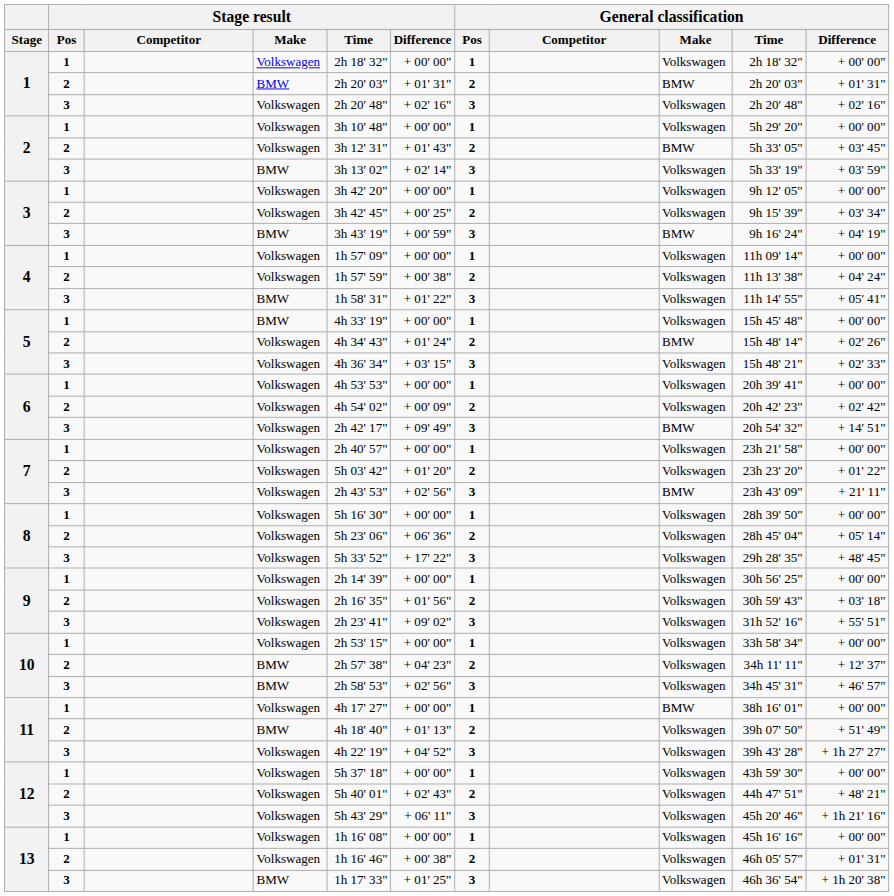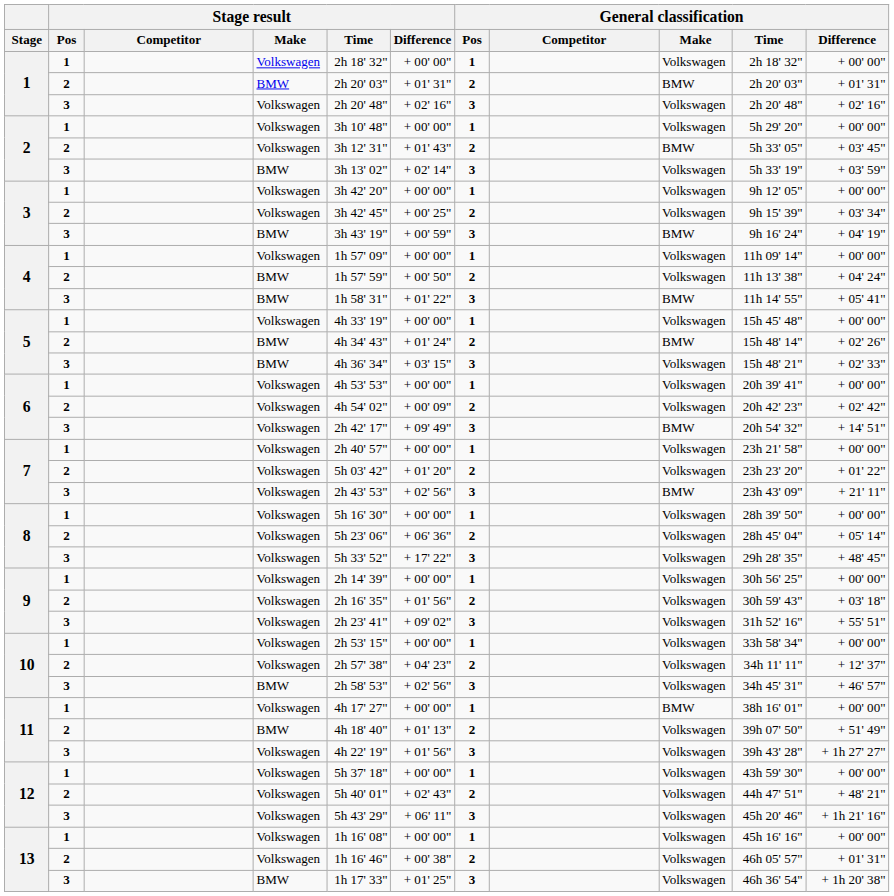4 / 2 | Stage result / Make: Volkswagen -> BMW
4 / 2 | Stage result / Difference: + 00' 38" -> + 00' 50"
4 / 3 | General classification / Make: Volkswagen -> BMW
5 / 1 | Stage result / Make: BMW -> Volkswagen
5 / 2 | Stage result / Make: Volkswagen -> BMW
5 / 3 | Stage result / Make: Volkswagen -> BMW
10 / 2 | Stage result / Make: BMW -> Volkswagen
11 / 3 | Stage result / Difference: + 04' 52" -> + 01' 56"
